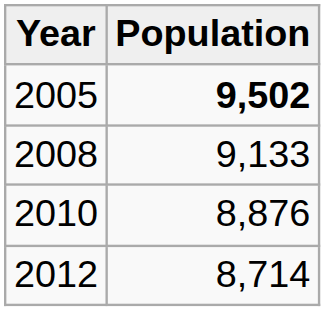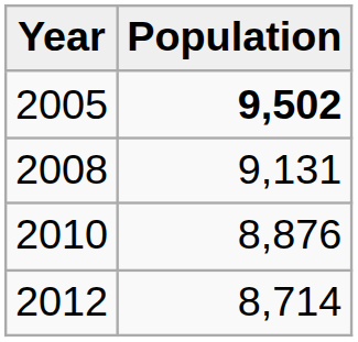2008 | Population: 9,133 -> 9,131
